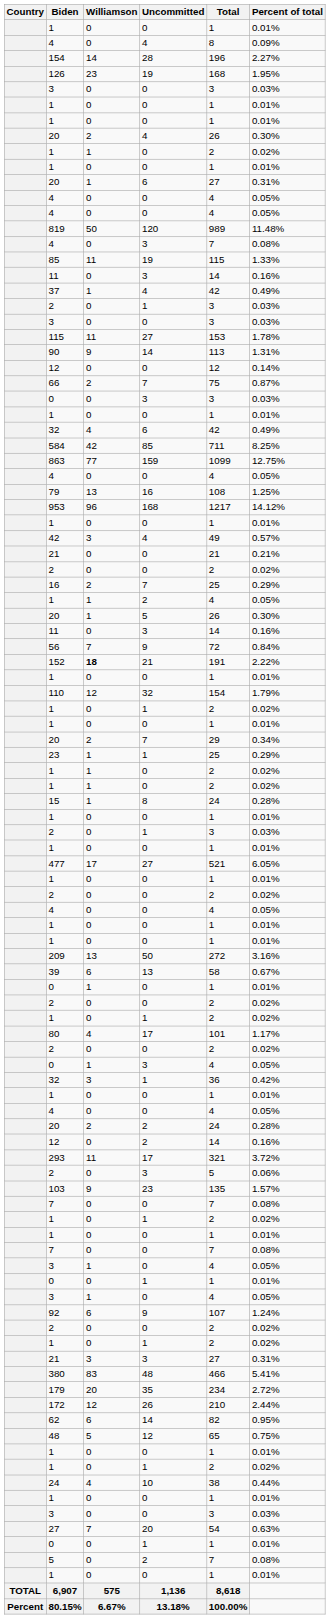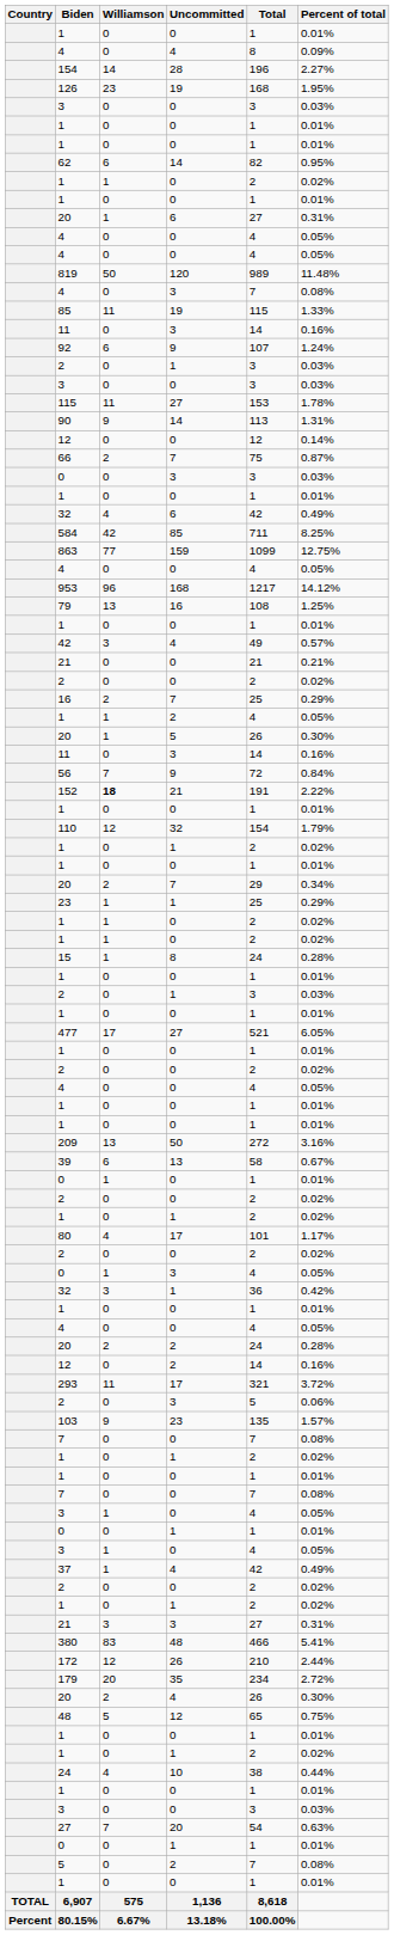rows swapped: 62 <-> 20 / 4
rows swapped: 92 <-> 37
rows swapped: 953 <-> 79
rows swapped: 179 <-> 172
